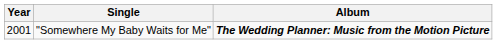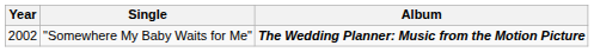"Somewhere My Baby Waits for Me" | Year: 2001 -> 2002
